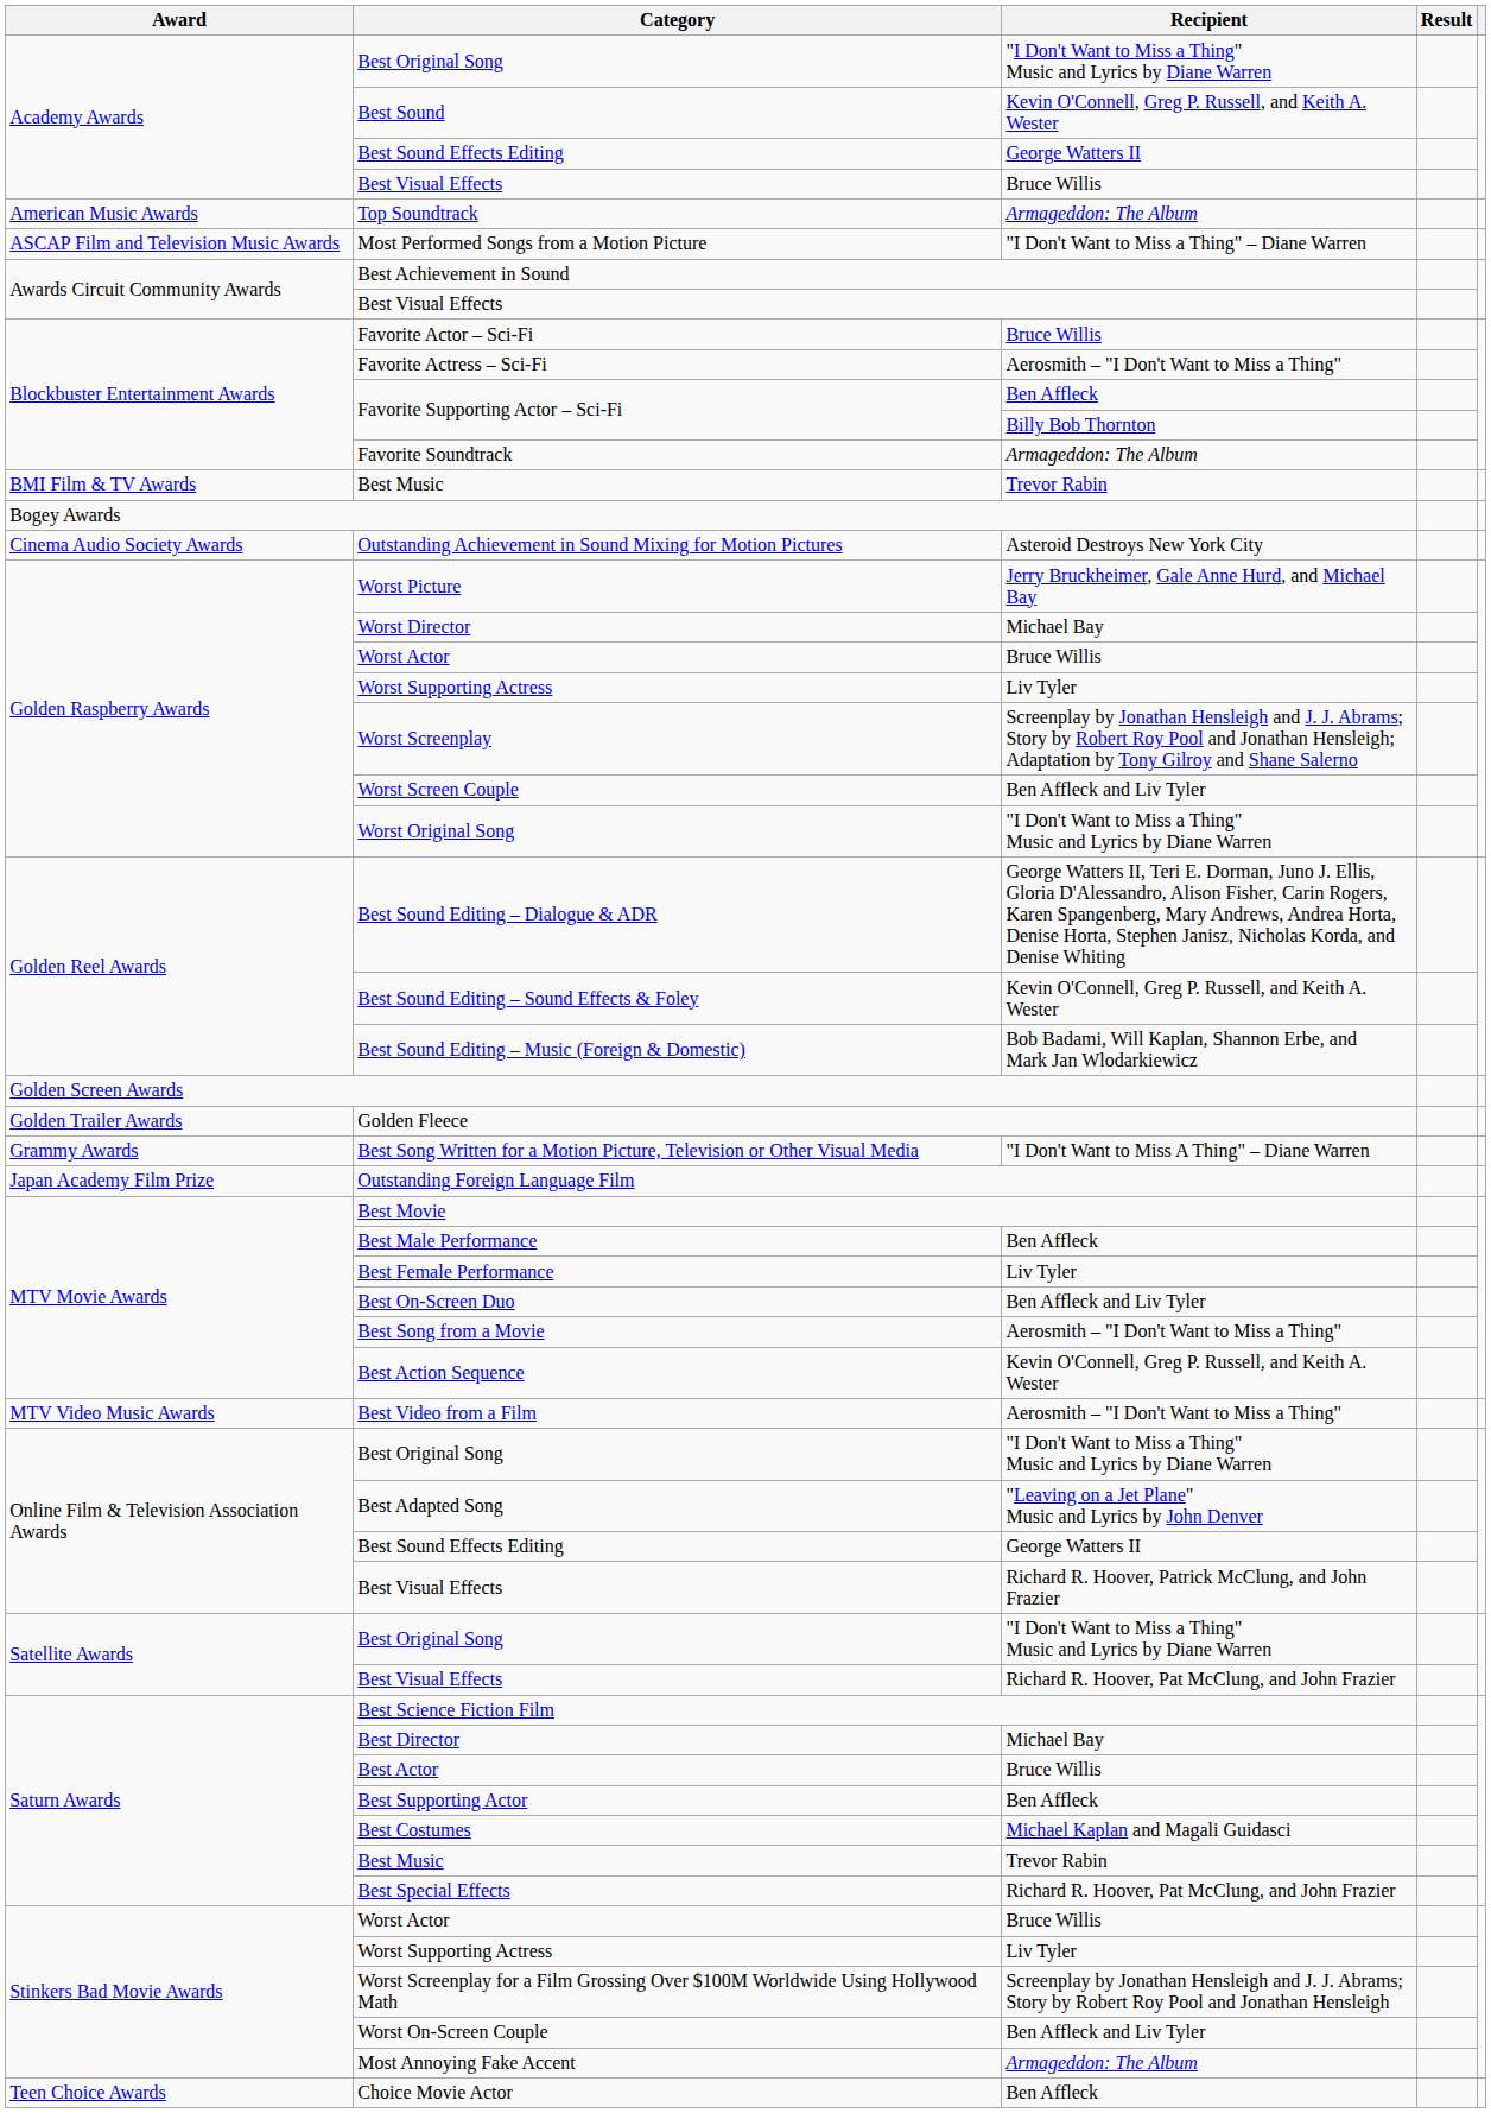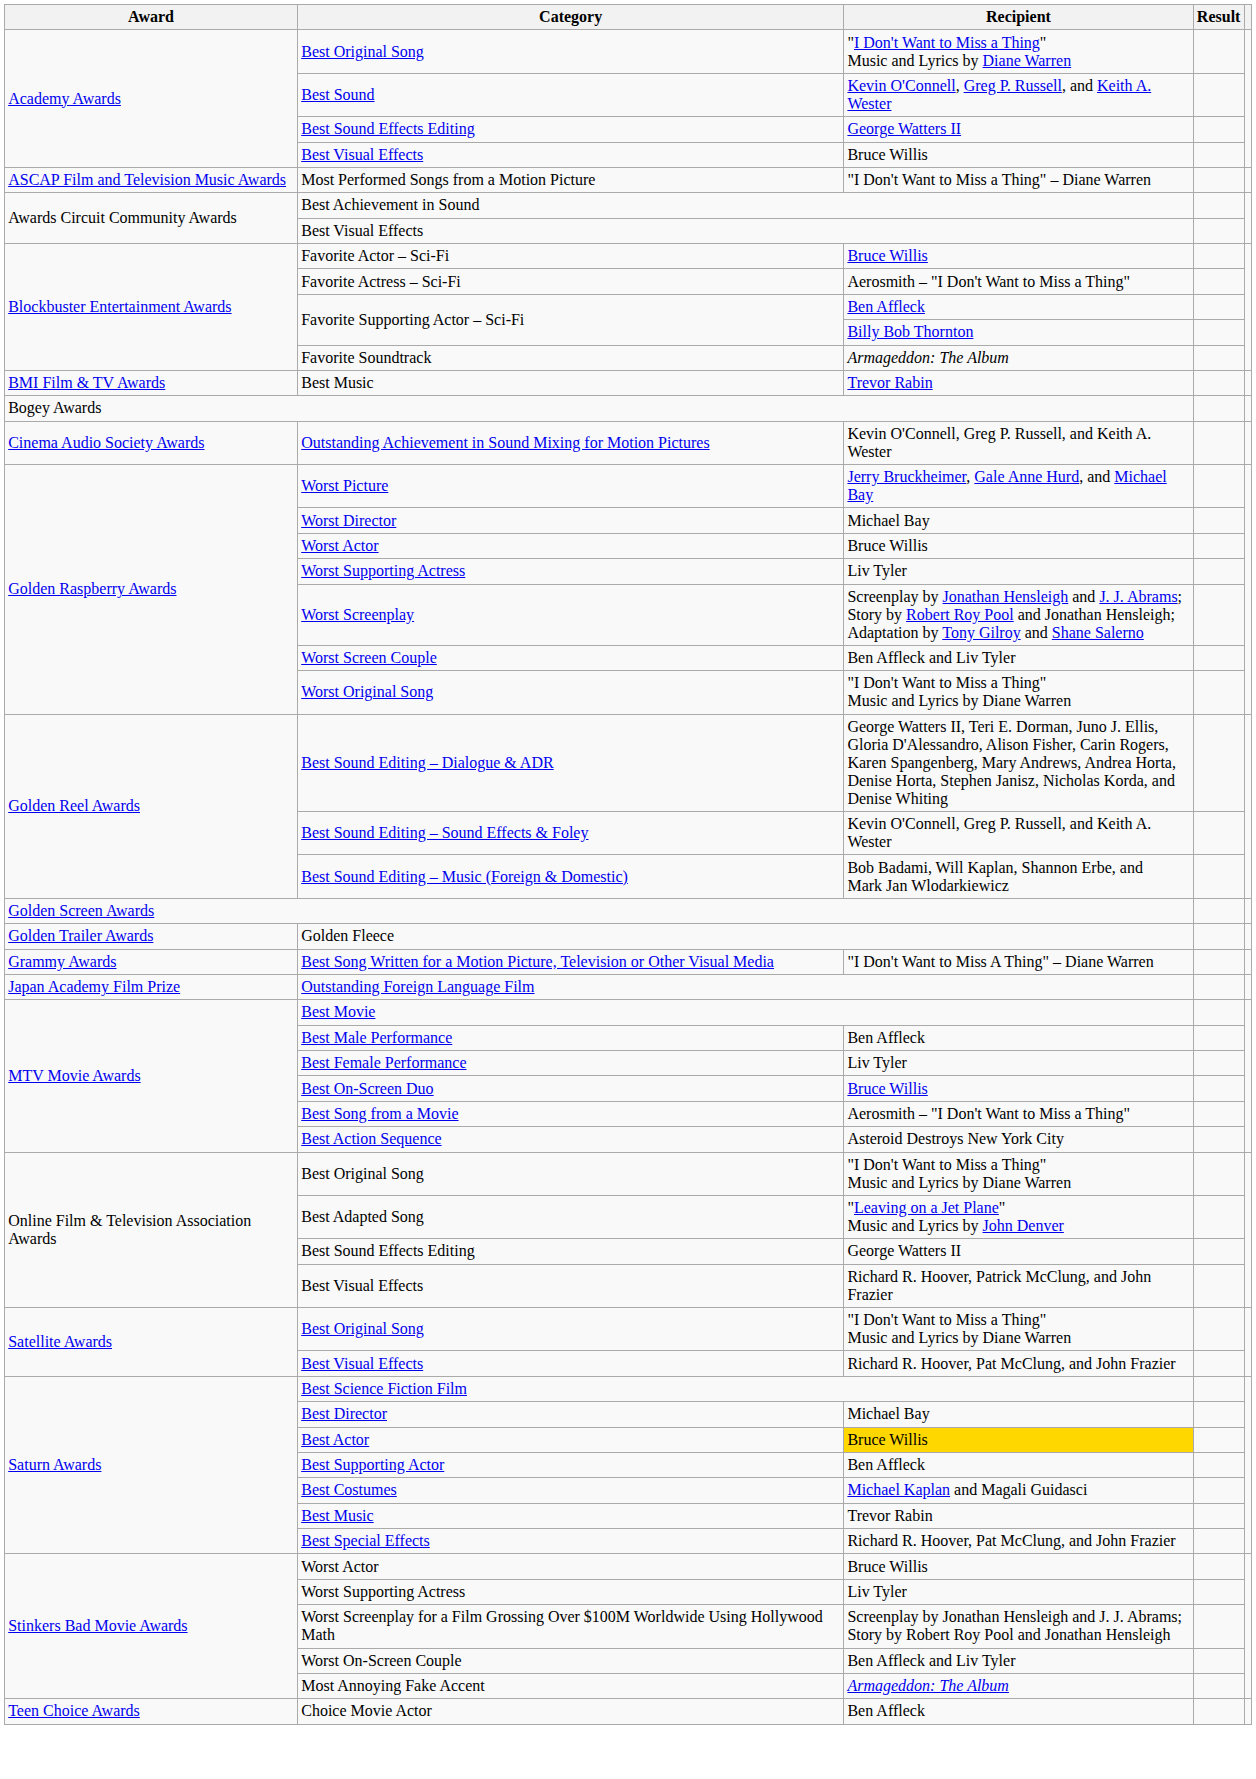- row: American Music Awards | Top Soundtrack | Armageddon: The Album
Outstanding Achievement in Sound Mixing for Motion Pictures | Recipient: Asteroid Destroys New York City -> Kevin O'Connell, Greg P. Russell, and Keith A. Wester
Best On-Screen Duo | Recipient: Ben Affleck and Liv Tyler -> Bruce Willis
Best Action Sequence | Recipient: Kevin O'Connell, Greg P. Russell, and Keith A. Wester -> Asteroid Destroys New York City
- row: MTV Video Music Awards | Best Video from a Film | Aerosmith – "I Don't Want to Miss a Thing"
Best Actor | Recipient: no background -> gold background
